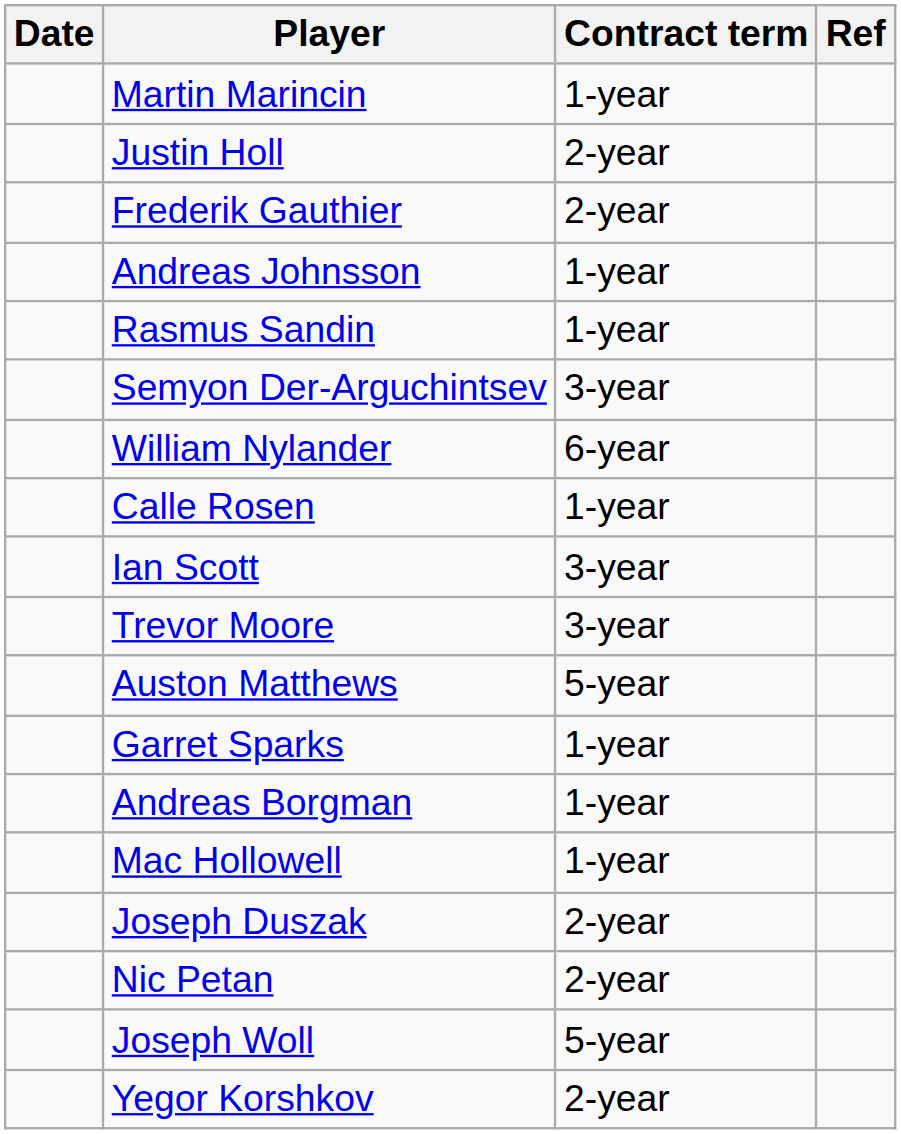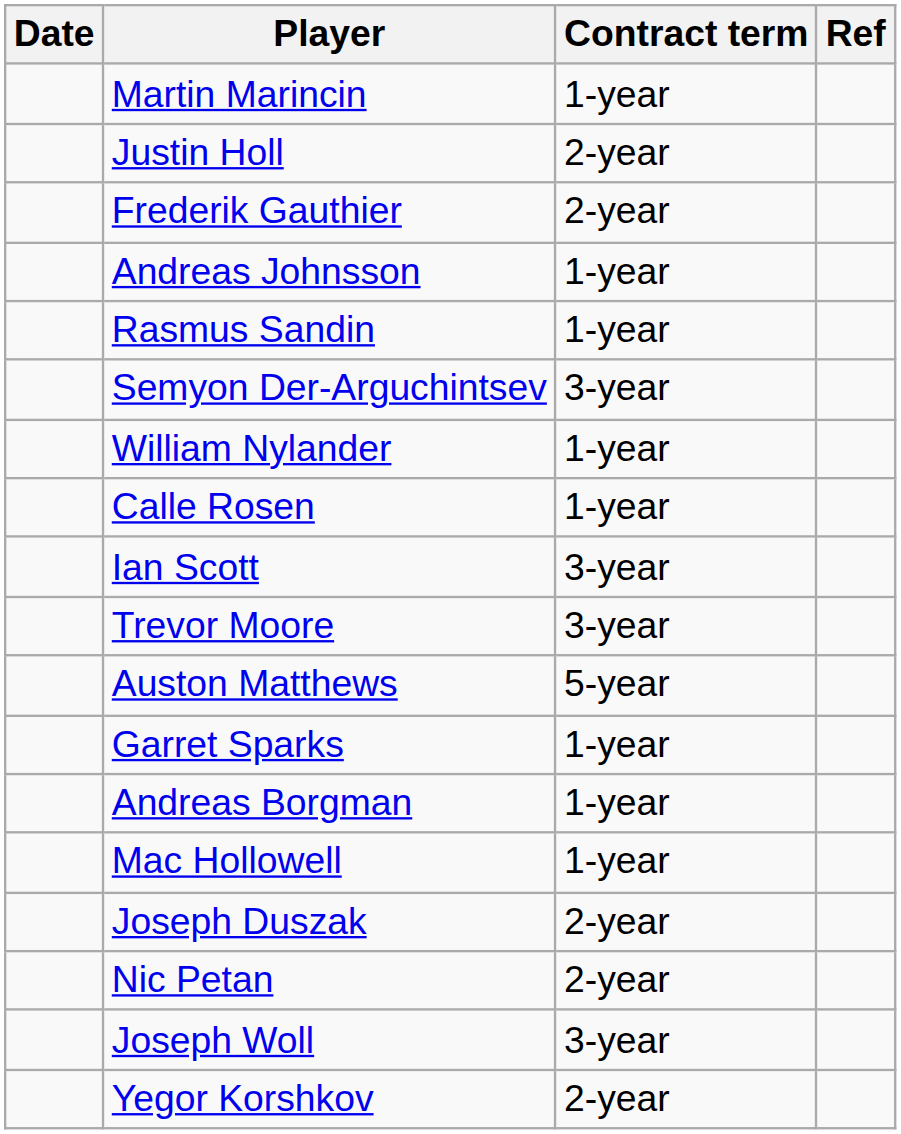William Nylander | Contract term: 6-year -> 1-year
Joseph Woll | Contract term: 5-year -> 3-year
